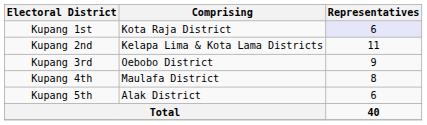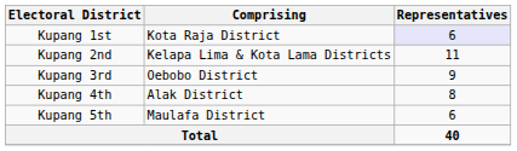Kupang 4th | Comprising: Maulafa District -> Alak District
Kupang 5th | Comprising: Alak District -> Maulafa District
